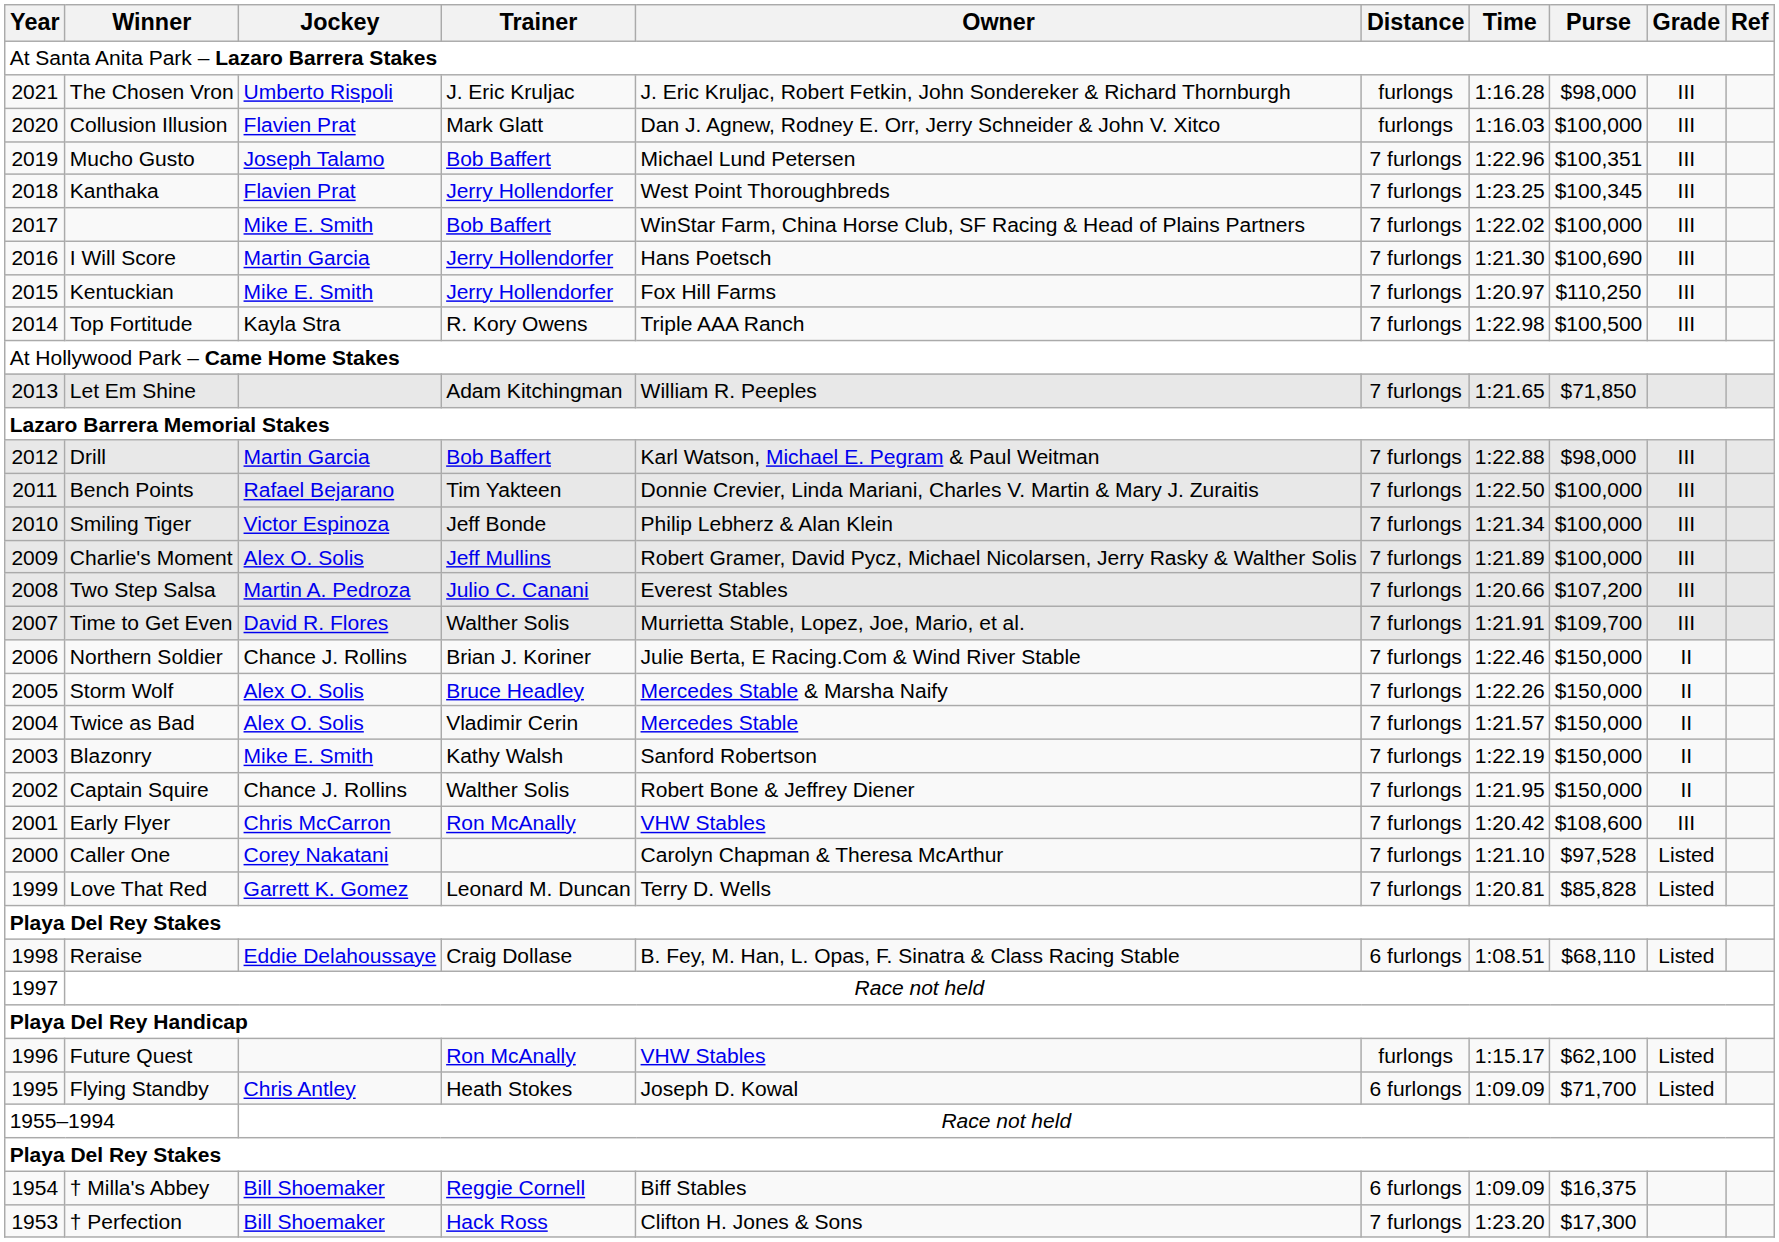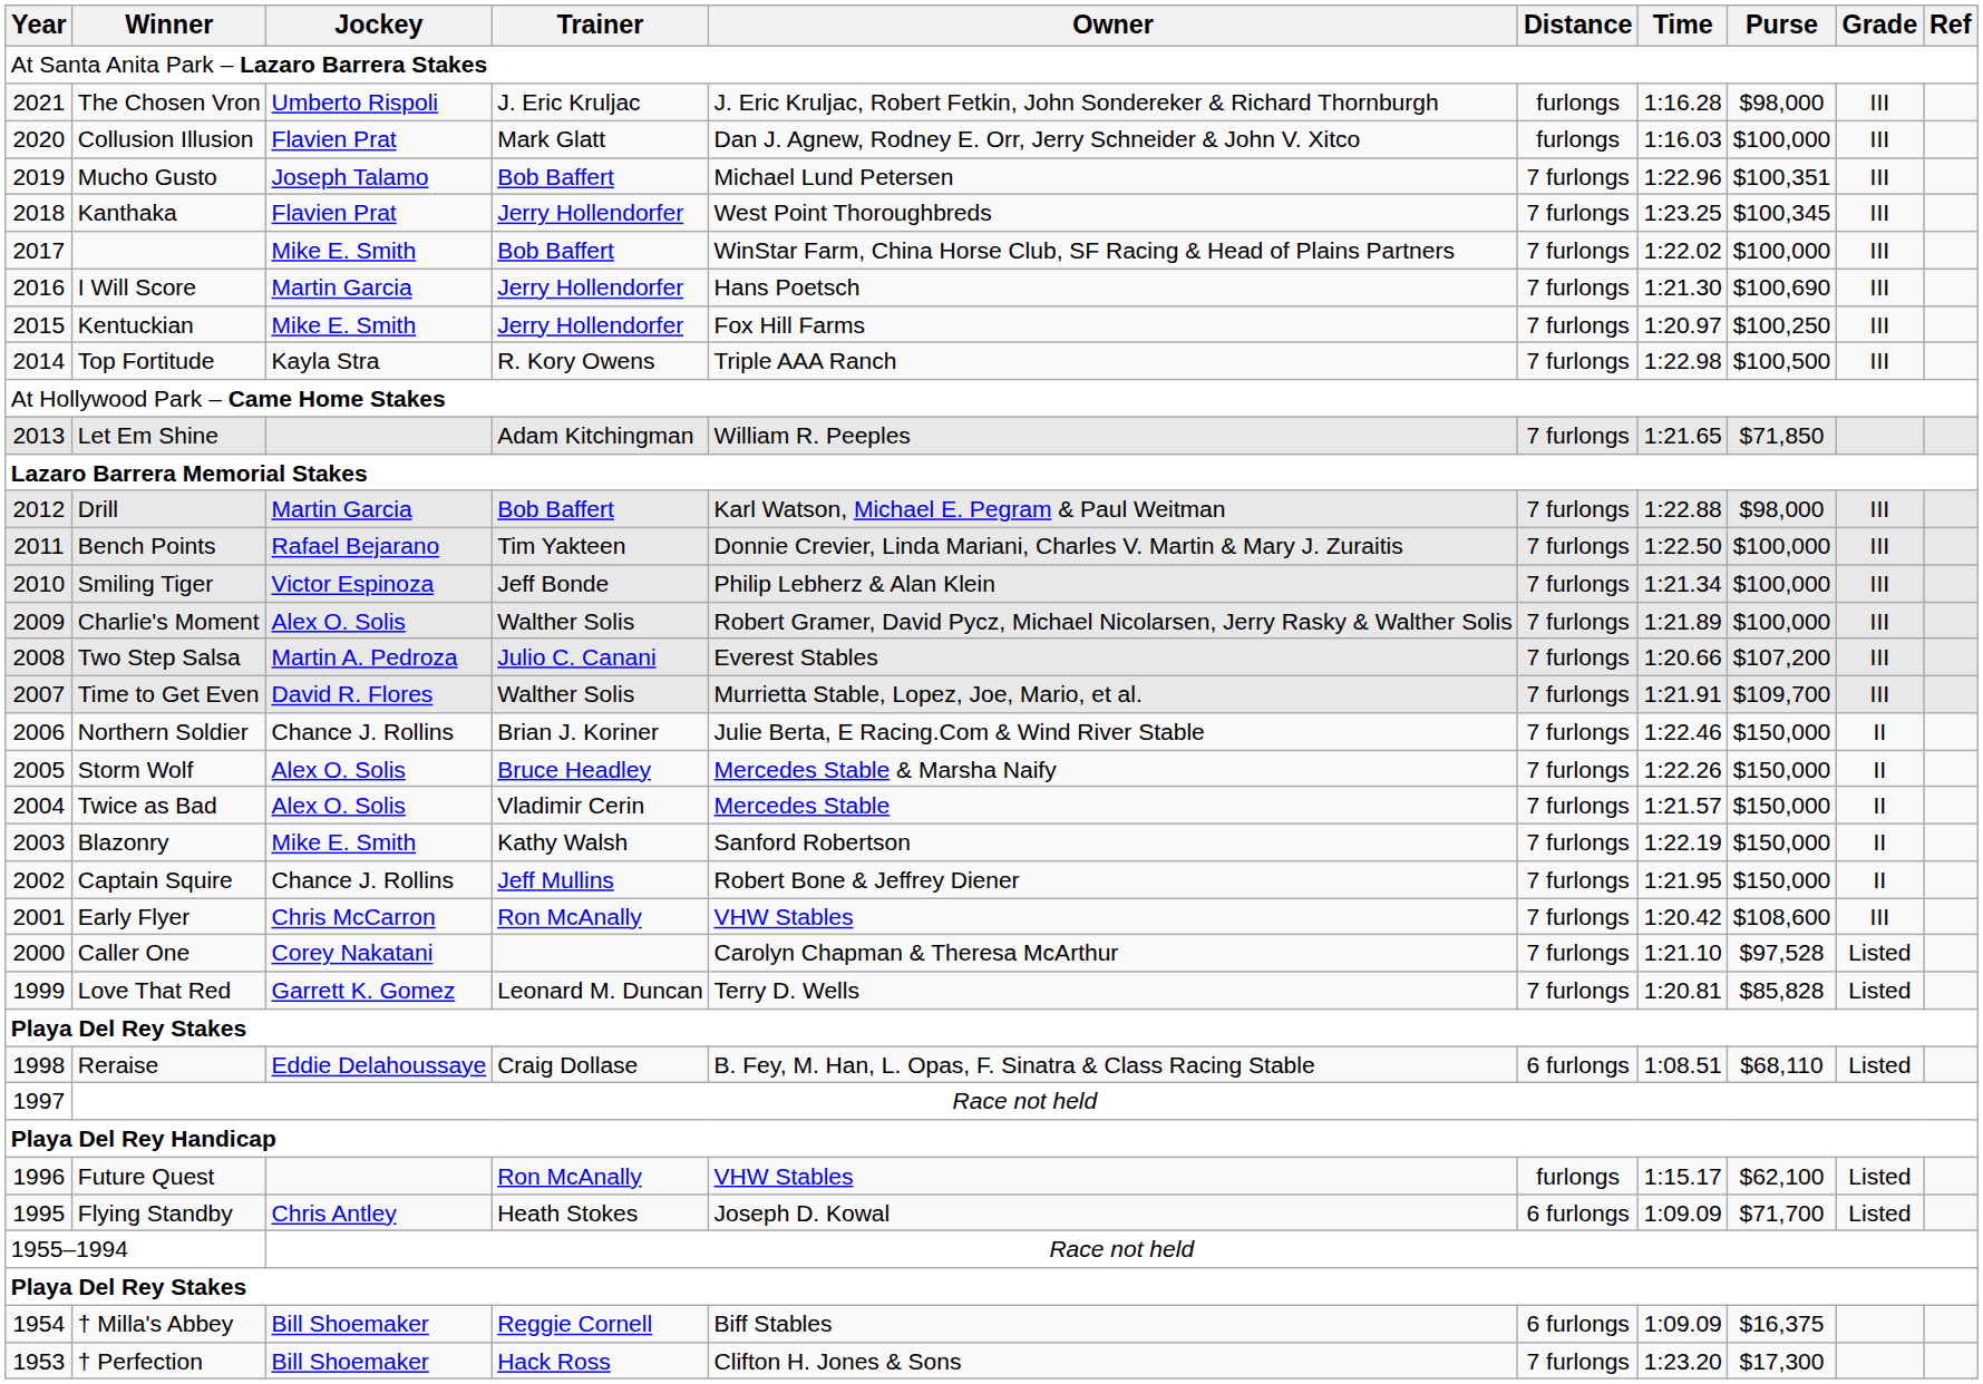Kentuckian | Purse: $110,250 -> $100,250
Charlie's Moment | Trainer: Jeff Mullins -> Walther Solis
Captain Squire | Trainer: Walther Solis -> Jeff Mullins
